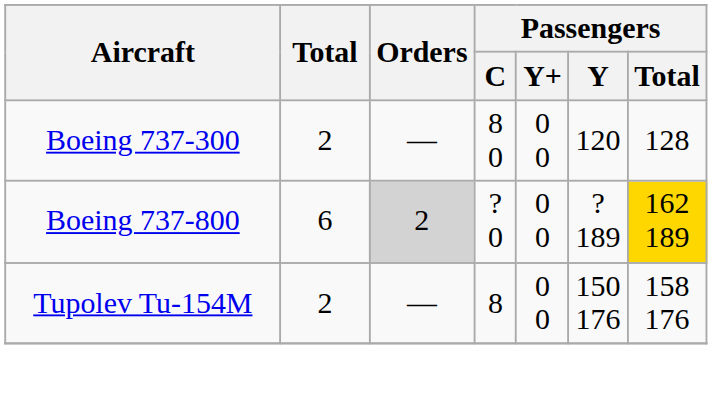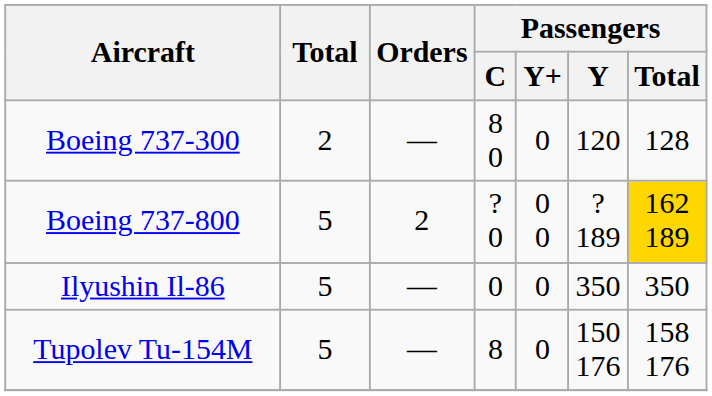Boeing 737-300 | Passengers / Y+: 0 0 -> 0
Boeing 737-800 | Total: 6 -> 5
Boeing 737-800 | Orders: lightgrey background -> no background
+ row: Ilyushin Il-86 | 5 | — | 0 | 0 | 350 | 350
Tupolev Tu-154M | Total: 2 -> 5
Tupolev Tu-154M | Passengers / Y+: 0 0 -> 0
